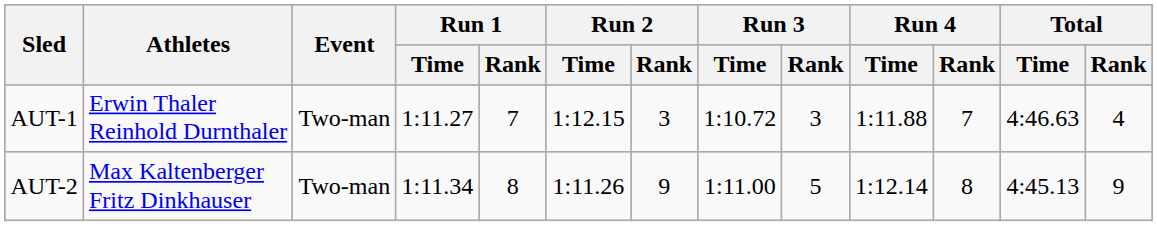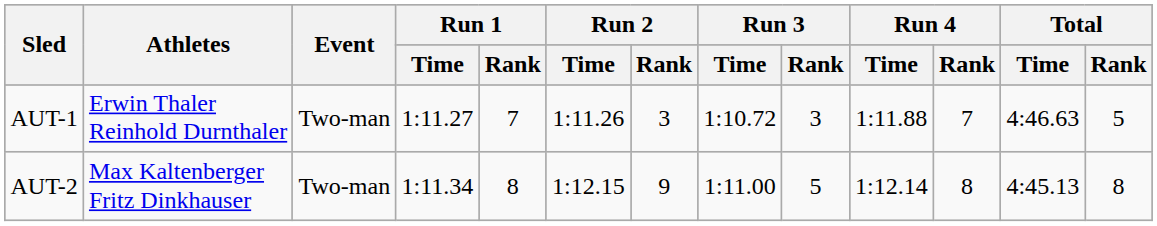AUT-1 | Run 2 / Time: 1:12.15 -> 1:11.26
AUT-1 | Total / Rank: 4 -> 5
AUT-2 | Run 2 / Time: 1:11.26 -> 1:12.15
AUT-2 | Total / Rank: 9 -> 8
